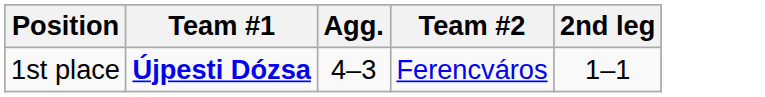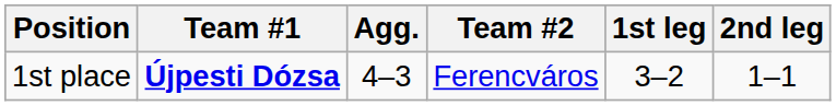+ column: 1st leg | 3–2
